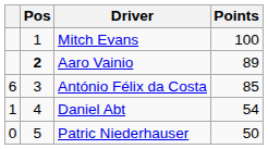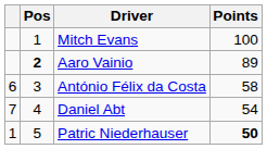António Félix da Costa | Points: 85 -> 58
Daniel Abt | column 1: 1 -> 7
Patric Niederhauser | column 1: 0 -> 1
Patric Niederhauser | Points: normal -> bold
